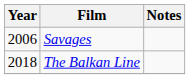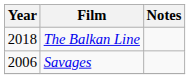rows swapped: Savages <-> The Balkan Line
